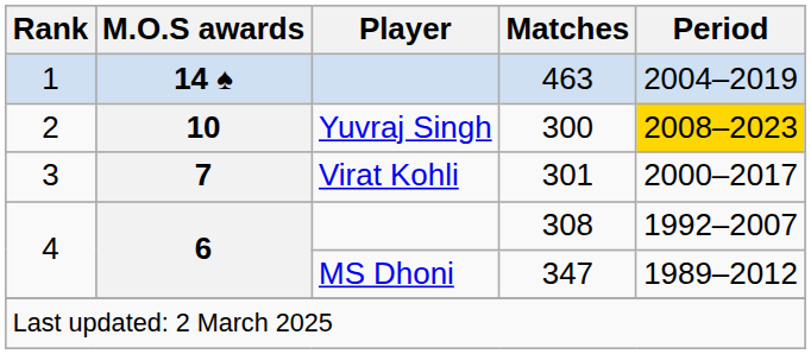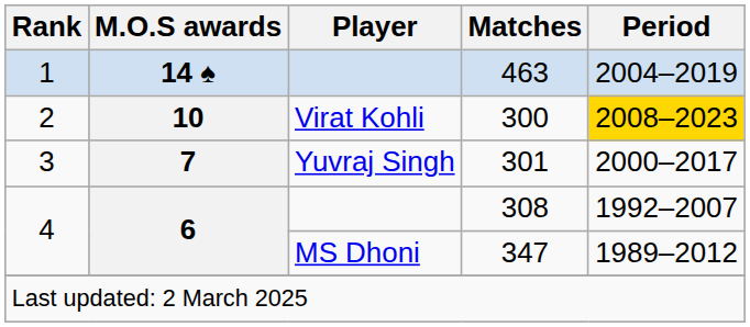300 | Player: Yuvraj Singh -> Virat Kohli
301 | Player: Virat Kohli -> Yuvraj Singh
